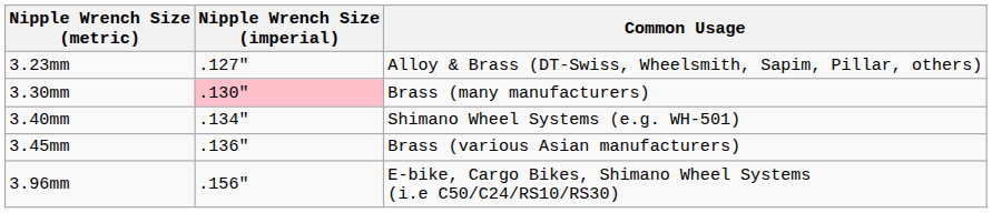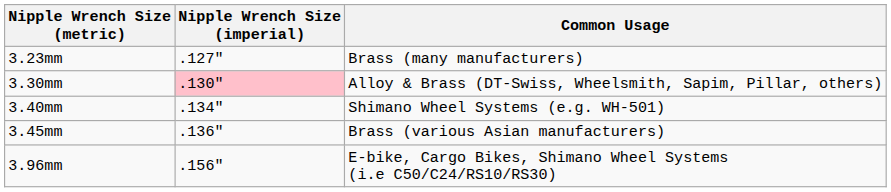3.23mm | Common Usage: Alloy & Brass (DT-Swiss, Wheelsmith, Sapim, Pillar, others) -> Brass (many manufacturers)
3.30mm | Common Usage: Brass (many manufacturers) -> Alloy & Brass (DT-Swiss, Wheelsmith, Sapim, Pillar, others)
